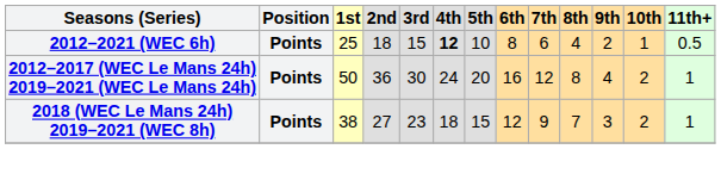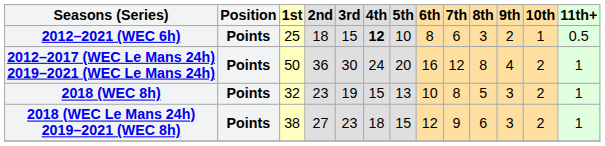2012–2021 (WEC 6h) | 8th: 4 -> 3
+ row: 2018 (WEC 8h) | Points | 32 | 23 | 19 | 15 | 13 | 10 | 8 | 5 | 3 | 2 | 1
2018 (WEC Le Mans 24h) 2019–2021 (WEC 8h) | 8th: 7 -> 6
